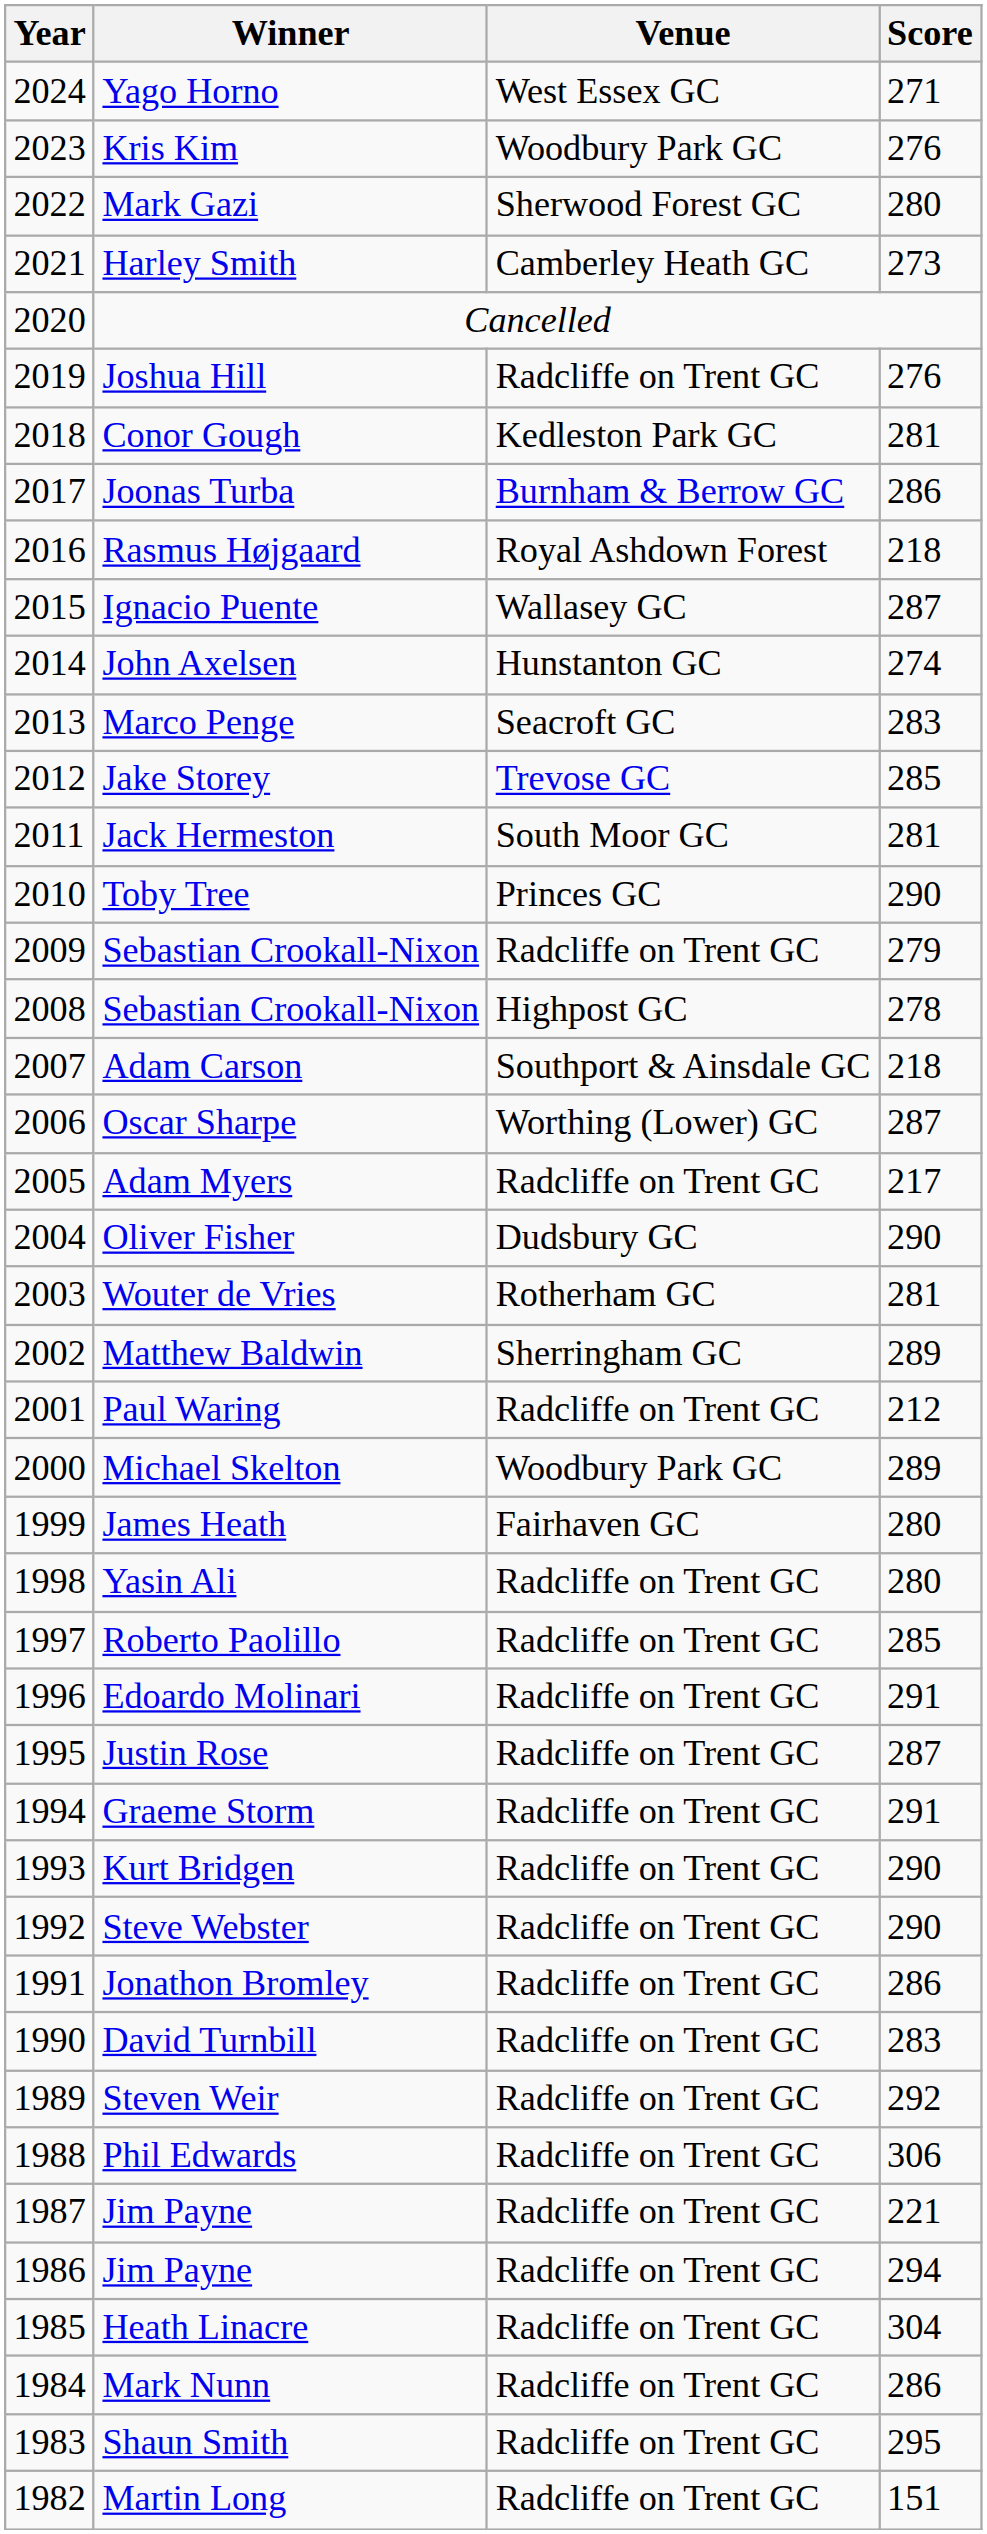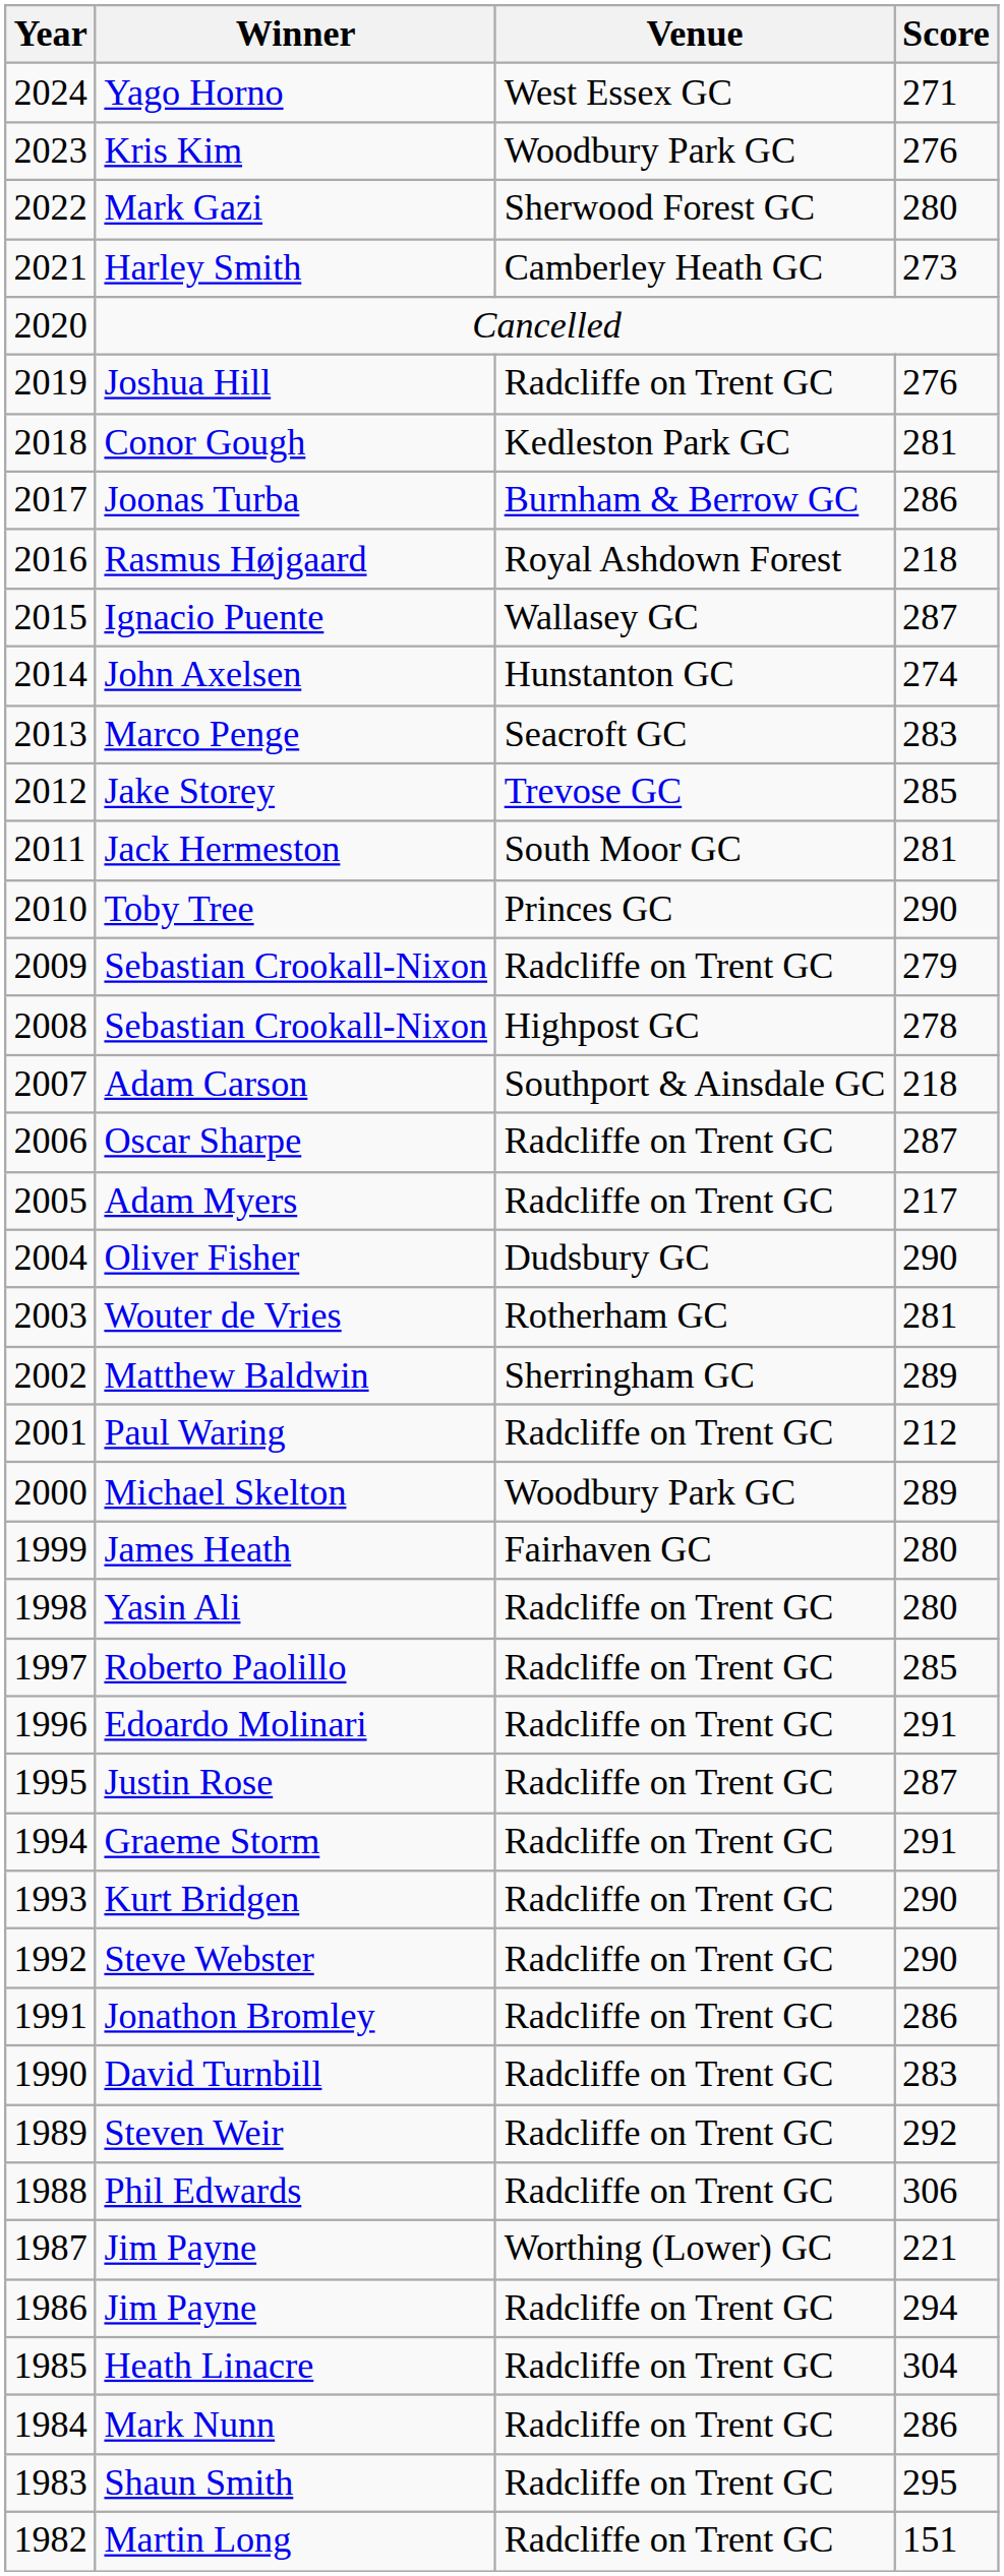Oscar Sharpe | Venue: Worthing (Lower) GC -> Radcliffe on Trent GC
1987 / Jim Payne | Venue: Radcliffe on Trent GC -> Worthing (Lower) GC
